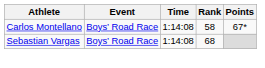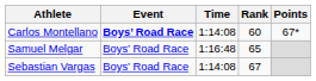Carlos Montellano | Event: normal -> bold
Carlos Montellano | Rank: 58 -> 60
+ row: Samuel Melgar | Boys’ Road Race | 1:16:48 | 65
Sebastian Vargas | Rank: 68 -> 67
